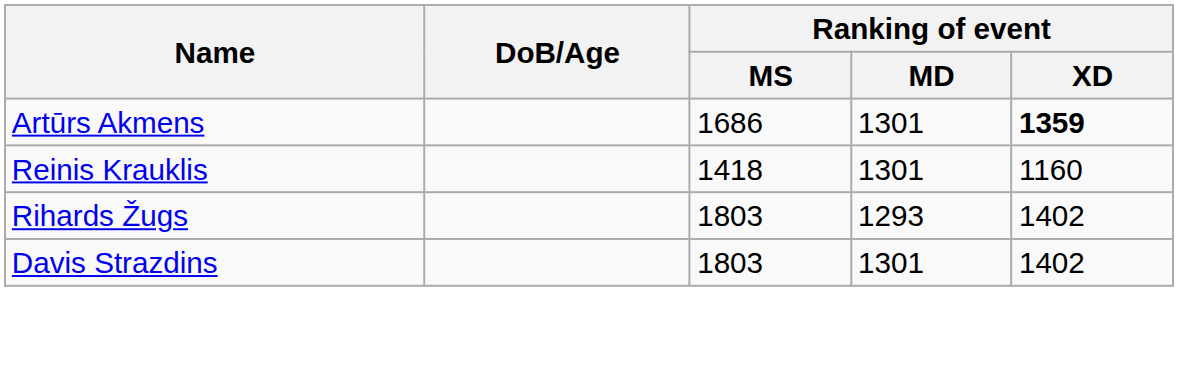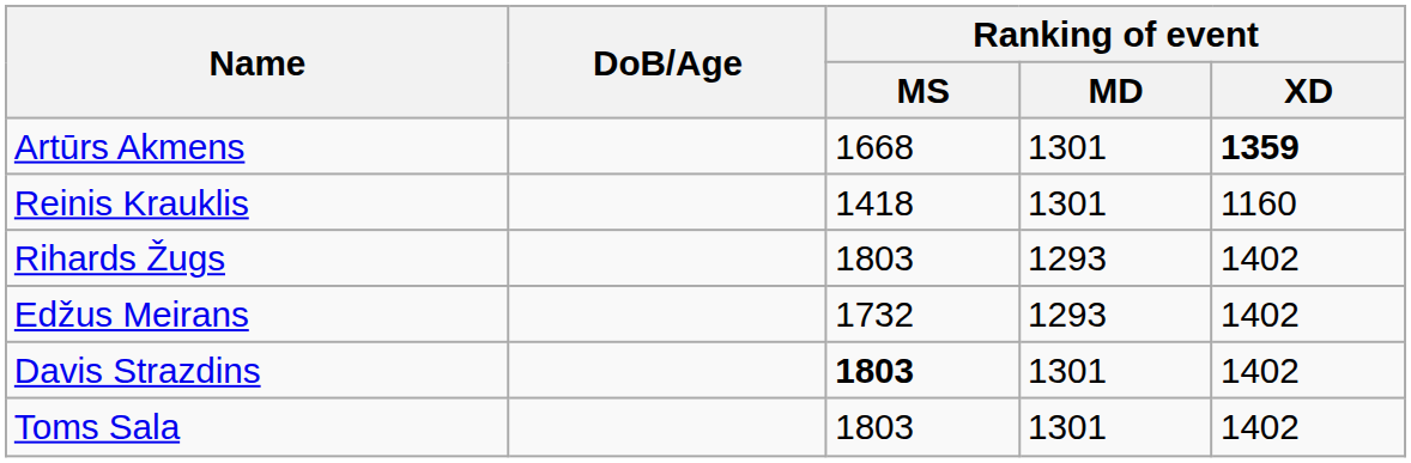Artūrs Akmens | Ranking of event / MS: 1686 -> 1668
+ row: Edžus Meirans | 1732 | 1293 | 1402
Davis Strazdins | Ranking of event / MS: normal -> bold
+ row: Toms Sala | 1803 | 1301 | 1402
